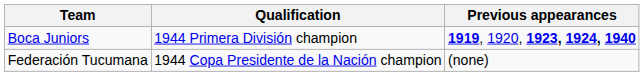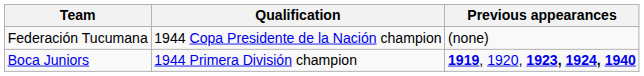rows swapped: Boca Juniors <-> Federación Tucumana
